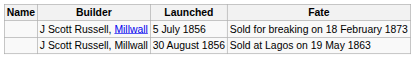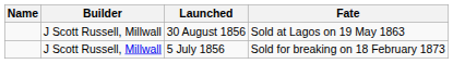rows swapped: 5 July 1856 <-> 30 August 1856
